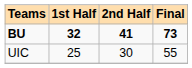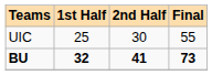rows swapped: UIC <-> BU
